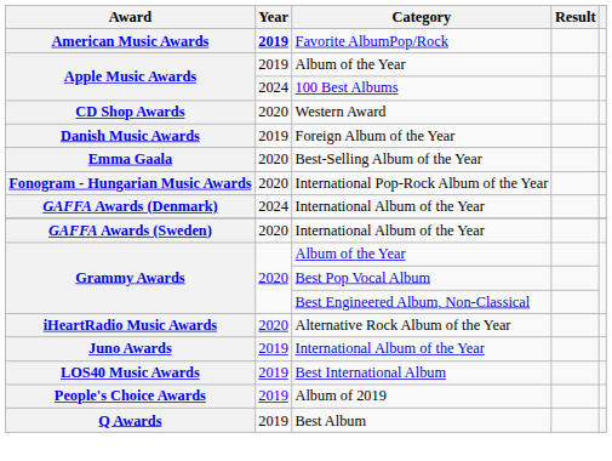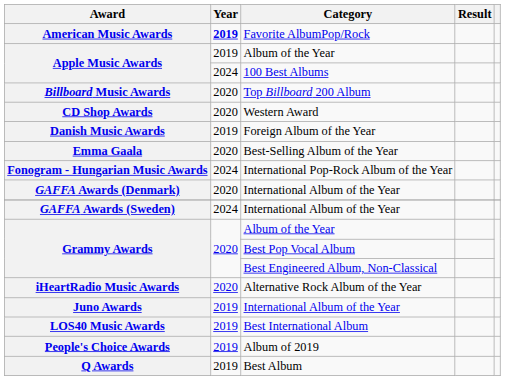+ row: Billboard Music Awards | 2020 | Top Billboard 200 Album
Fonogram - Hungarian Music Awards | Year: 2020 -> 2024
GAFFA Awards (Denmark) | Year: 2024 -> 2020
GAFFA Awards (Sweden) | Year: 2020 -> 2024
